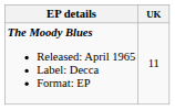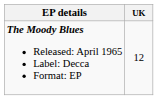The Moody Blues Released: April 1965 Label: Decca Format: EP | UK: 11 -> 12
